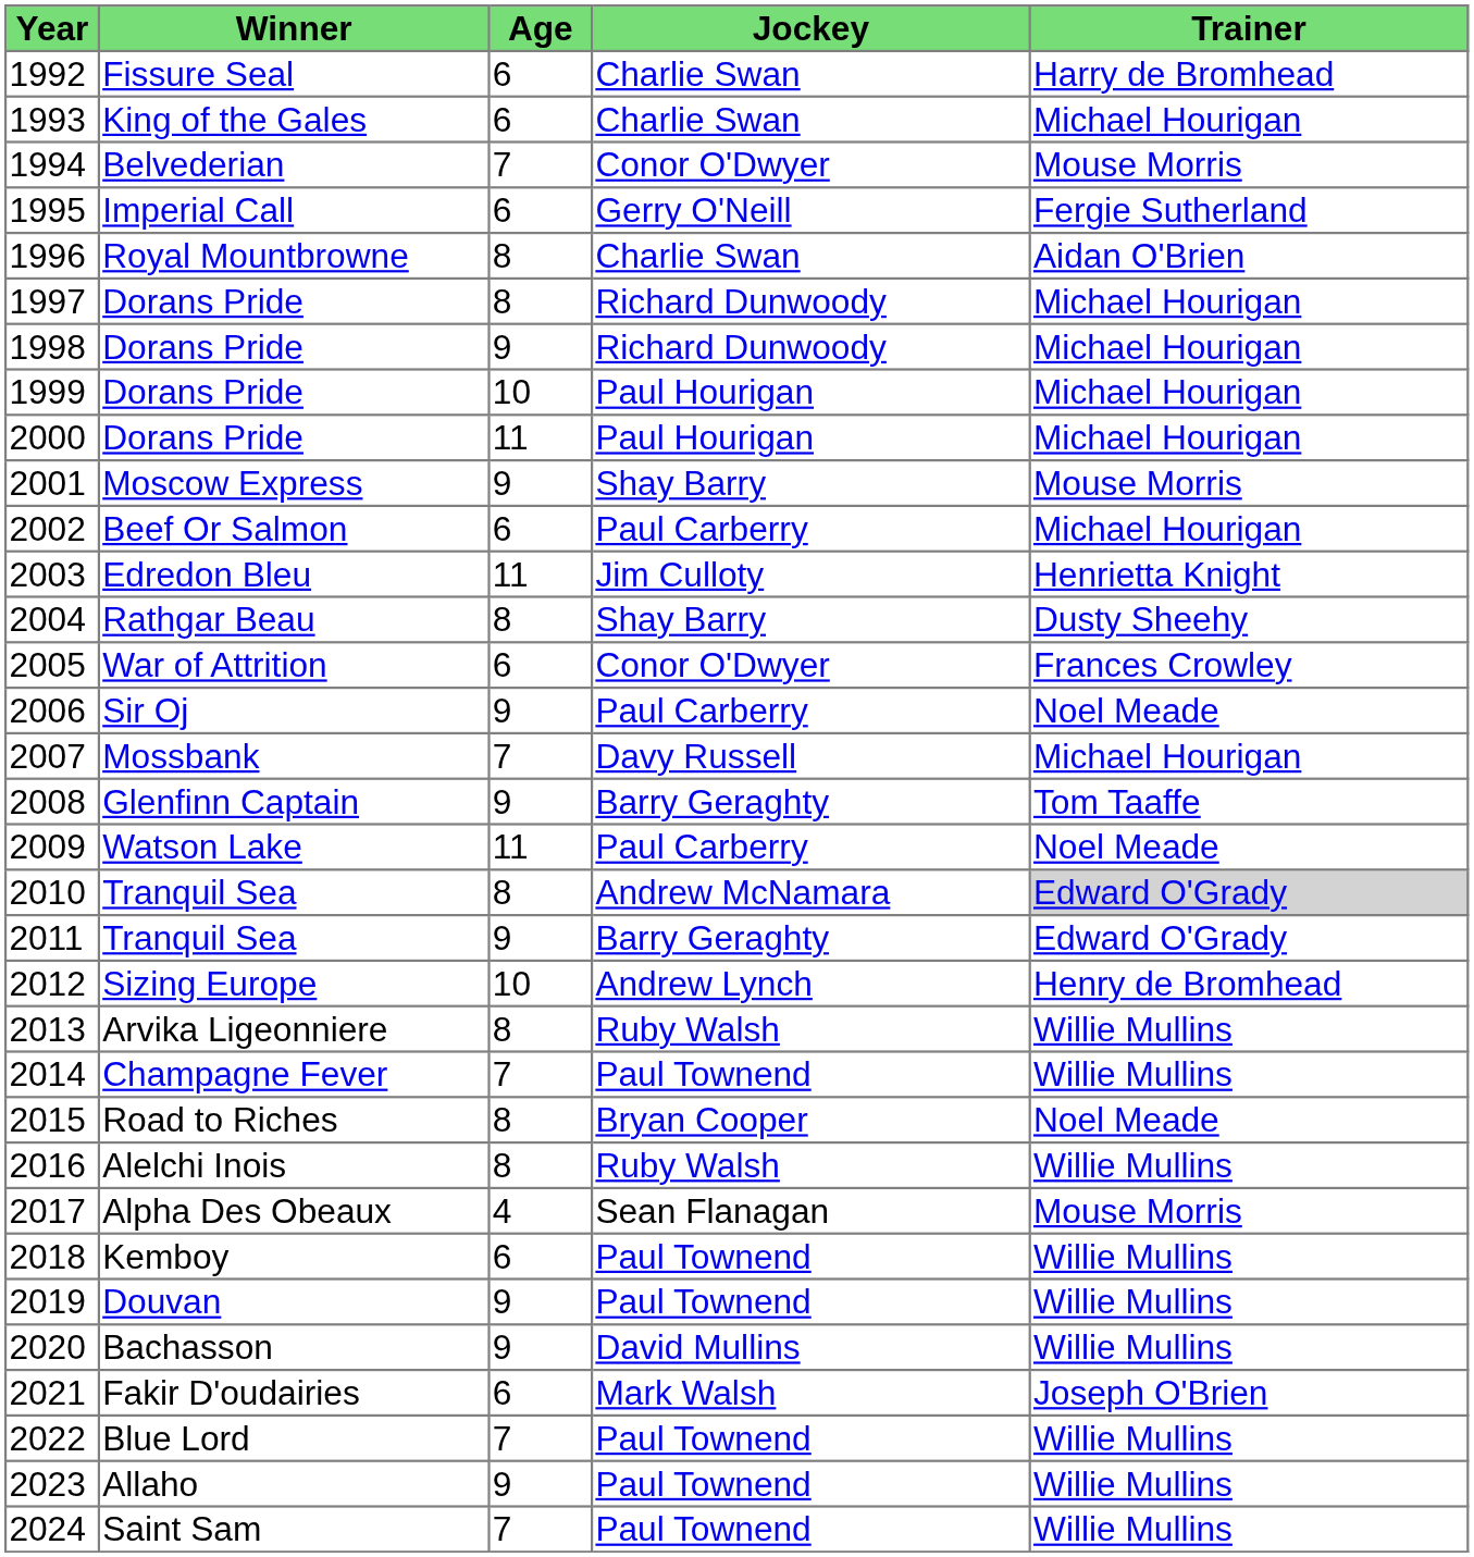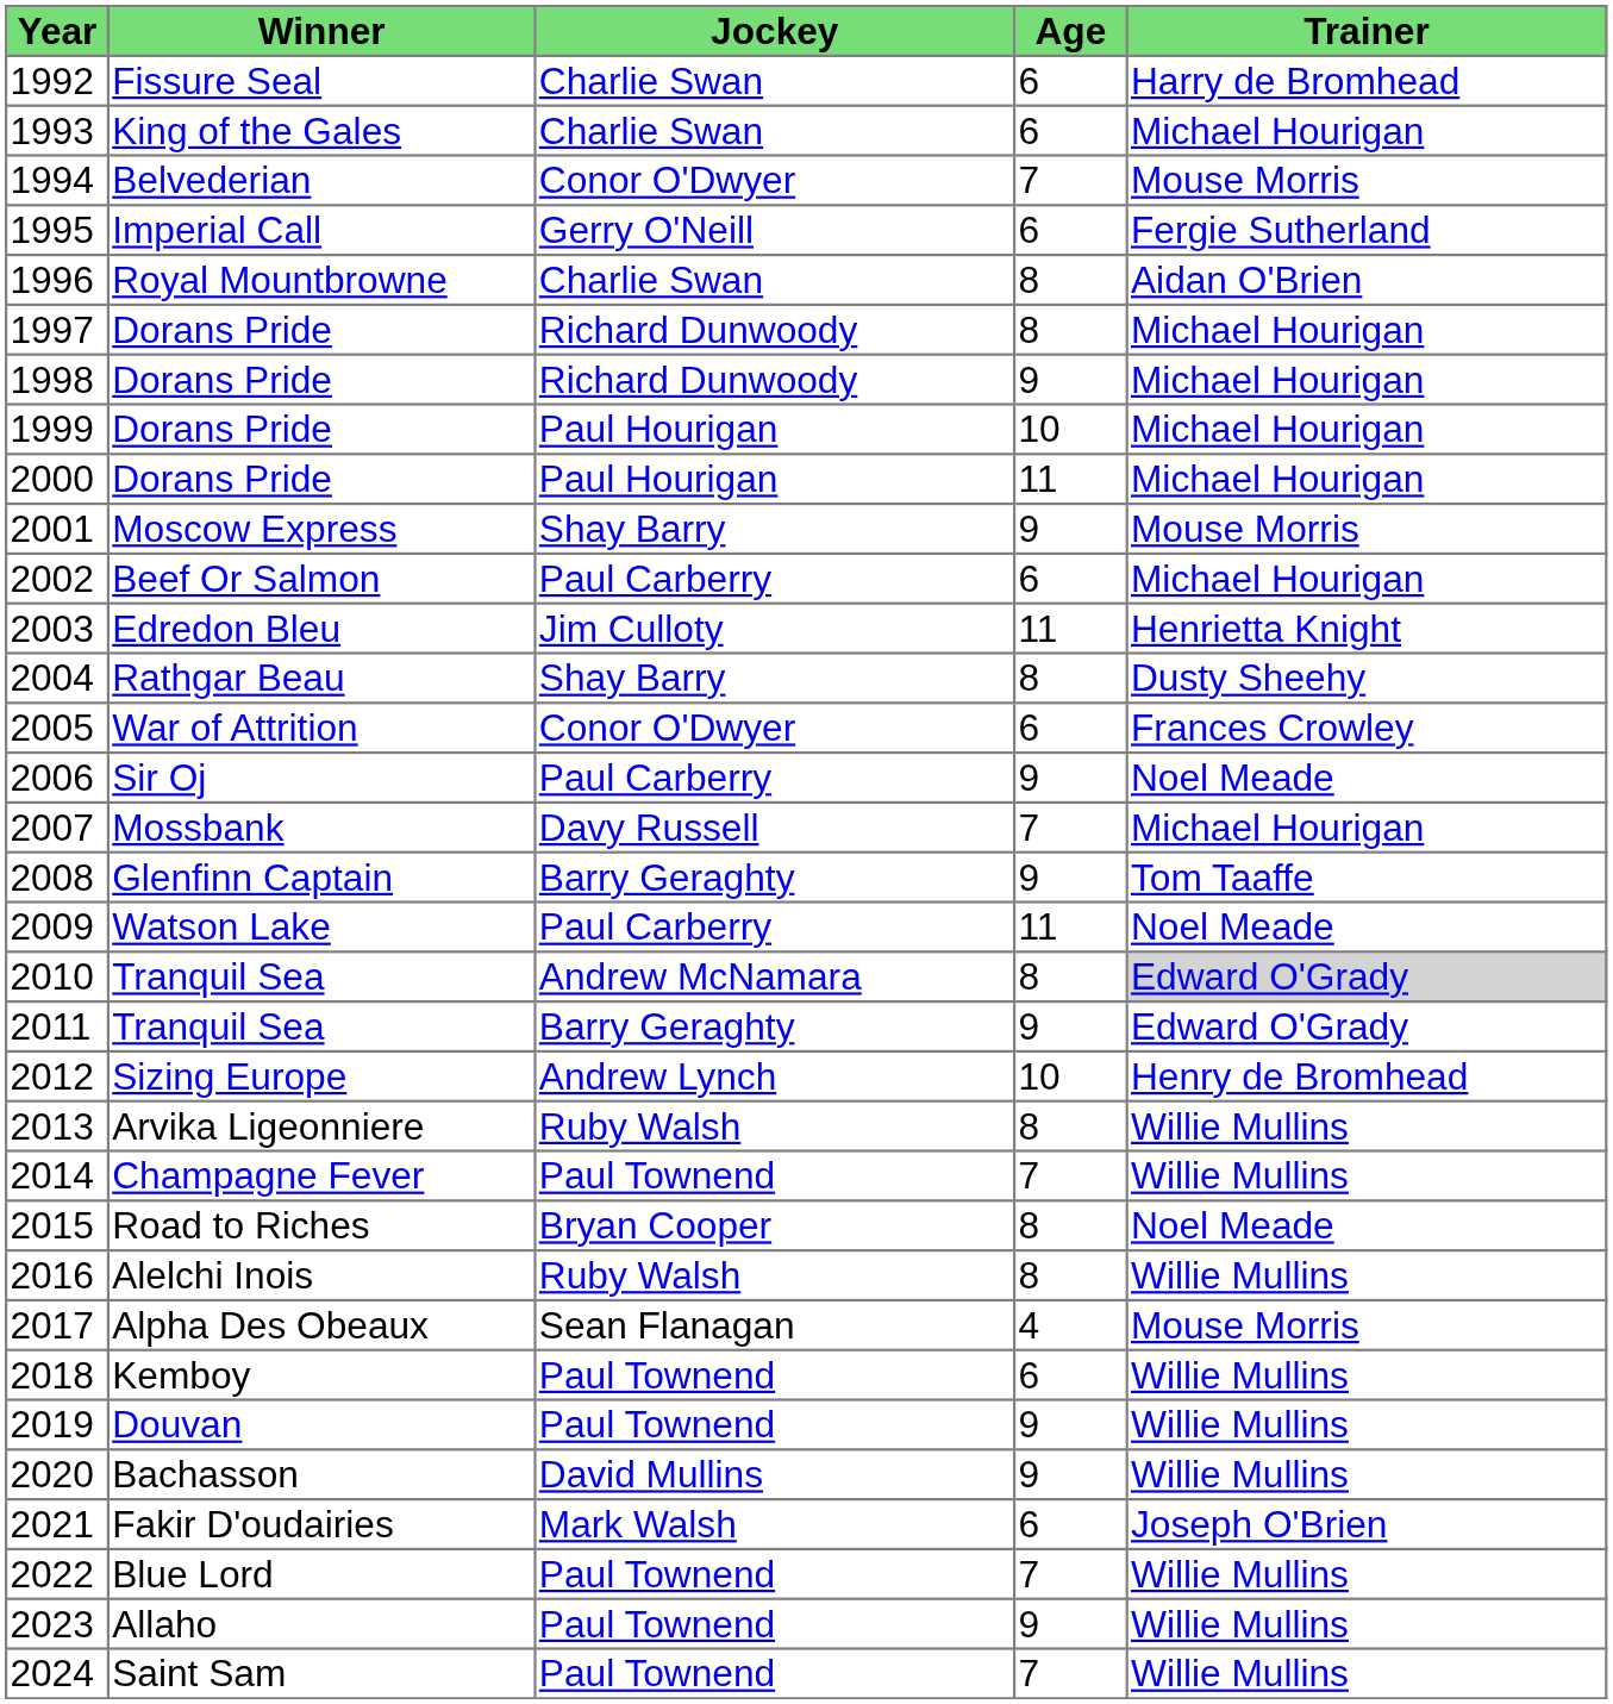columns swapped: Age <-> Jockey
